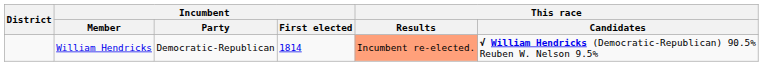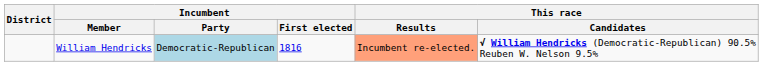William Hendricks | Incumbent / Party: no background -> lightblue background
William Hendricks | Incumbent / First elected: 1814 -> 1816
